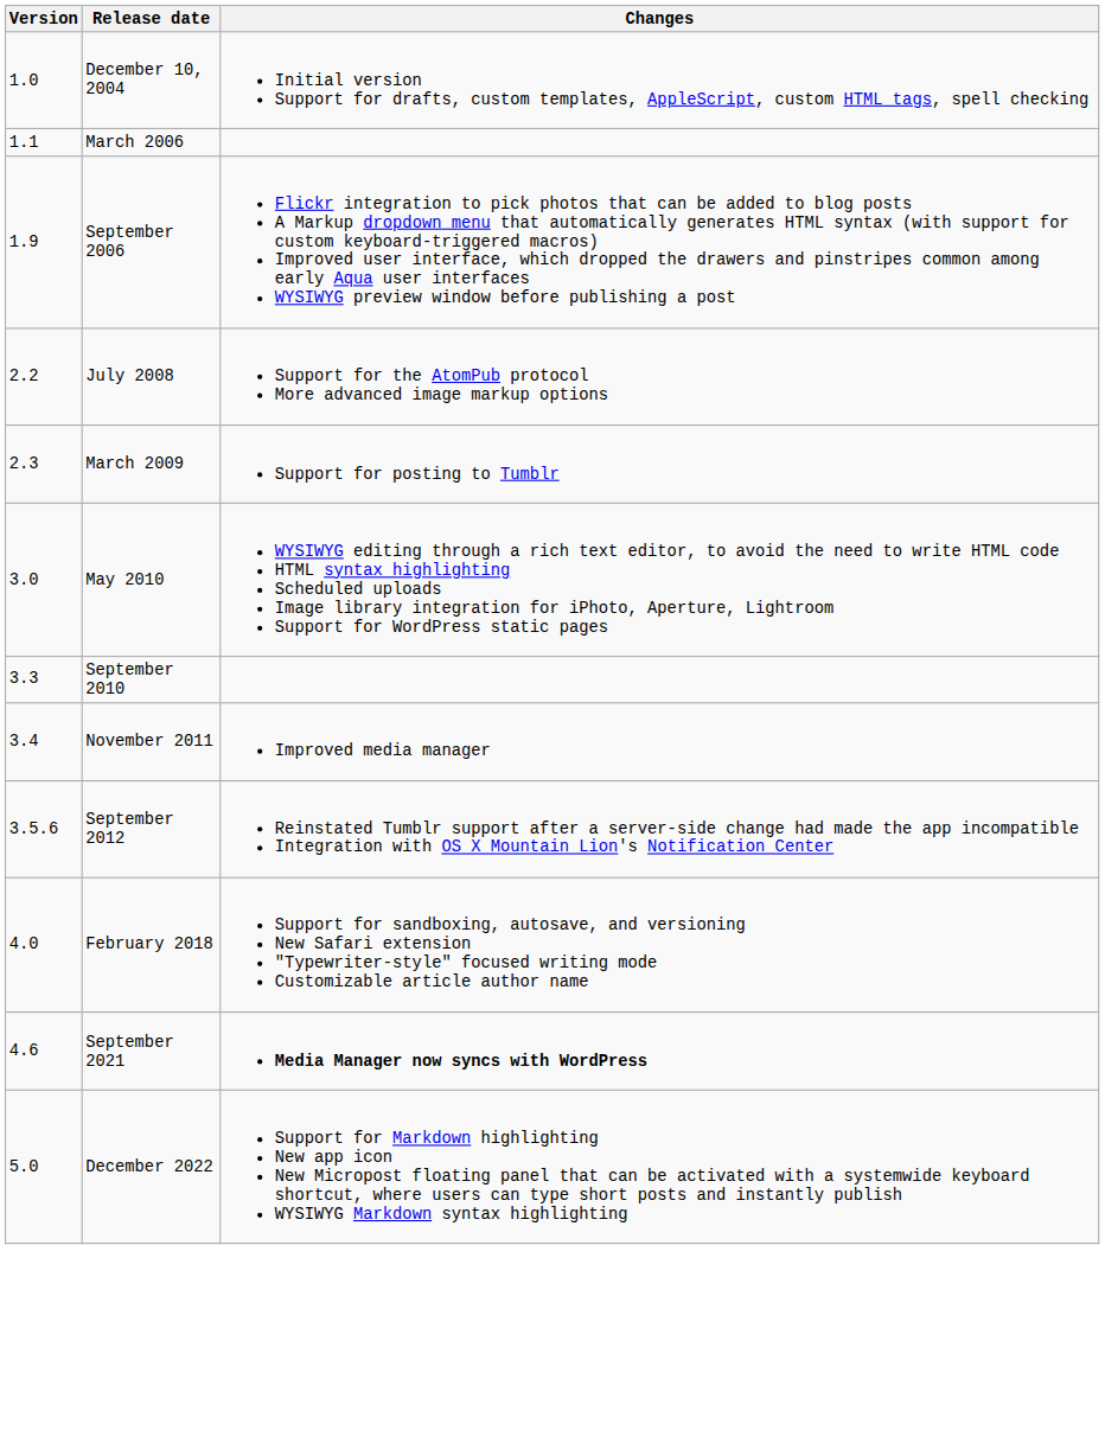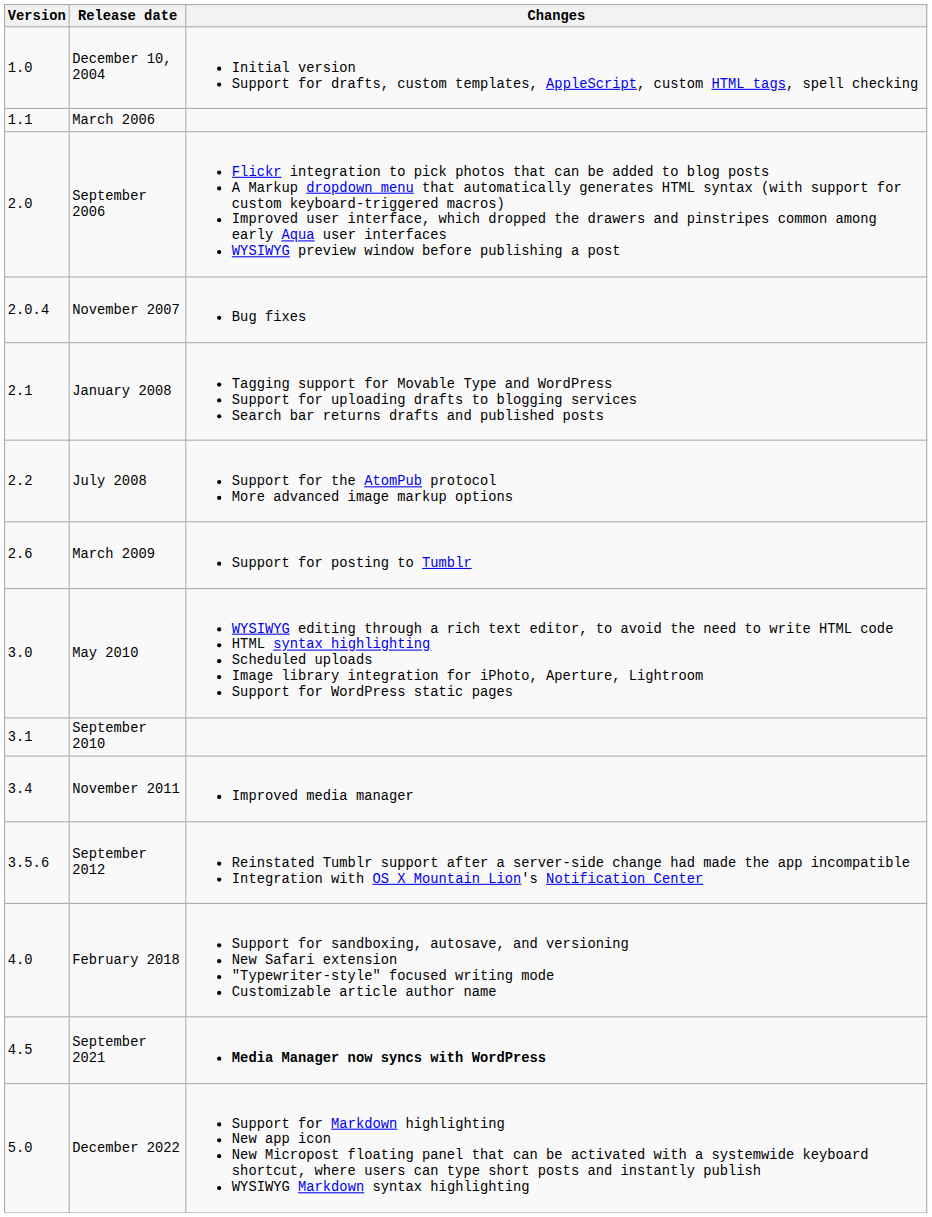September 2006 | Version: 1.9 -> 2.0
+ row: 2.0.4 | November 2007 | Bug fixes
+ row: 2.1 | January 2008 | Tagging support for Movable Type and WordPress Support for uploading drafts to blogging services Search bar returns drafts and published posts
March 2009 | Version: 2.3 -> 2.6
September 2010 | Version: 3.3 -> 3.1
September 2021 | Version: 4.6 -> 4.5
